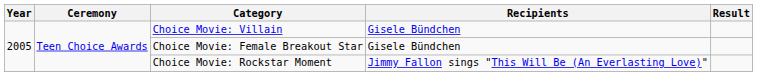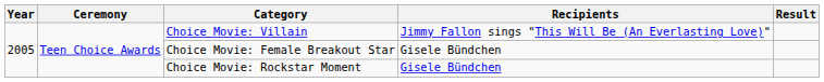Choice Movie: Villain | Recipients: Gisele Bündchen -> Jimmy Fallon sings "This Will Be (An Everlasting Love)"
Choice Movie: Rockstar Moment | Recipients: Jimmy Fallon sings "This Will Be (An Everlasting Love)" -> Gisele Bündchen
